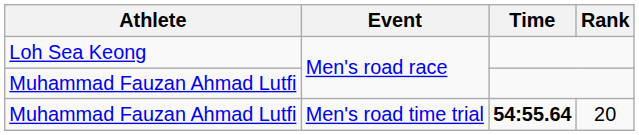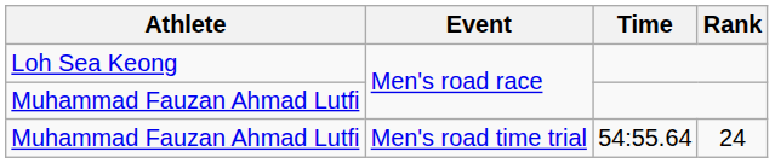Muhammad Fauzan Ahmad Lutfi / Men's road time trial | Time: bold -> normal
Muhammad Fauzan Ahmad Lutfi / Men's road time trial | Rank: 20 -> 24
